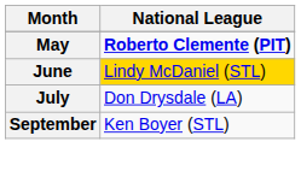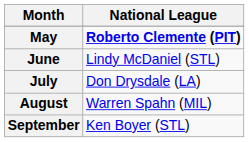June | National League: gold background -> no background
+ row: August | Warren Spahn (MIL)
